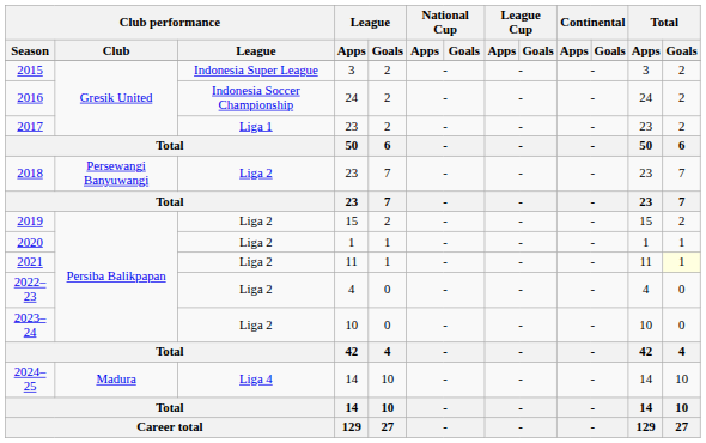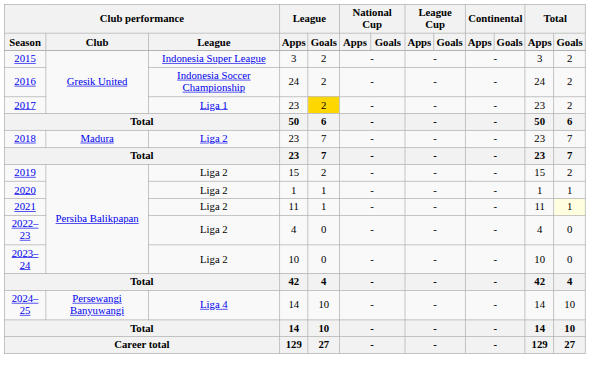2017 | League / Goals: no background -> gold background
2018 | Club performance / Club: Persewangi Banyuwangi -> Madura
2024–25 | Club performance / Club: Madura -> Persewangi Banyuwangi
